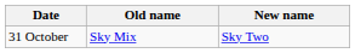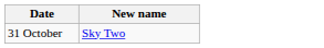- column: Old name | Sky Mix
